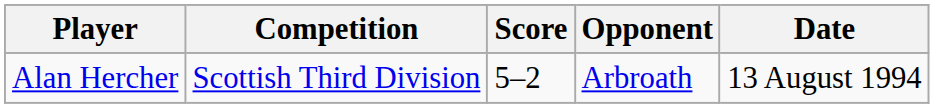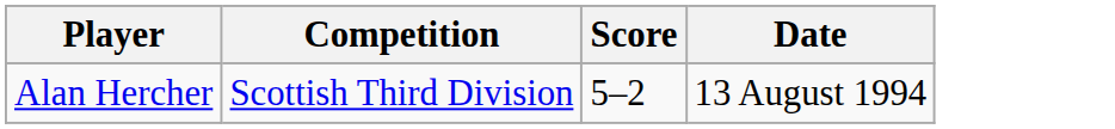- column: Opponent | Arbroath
